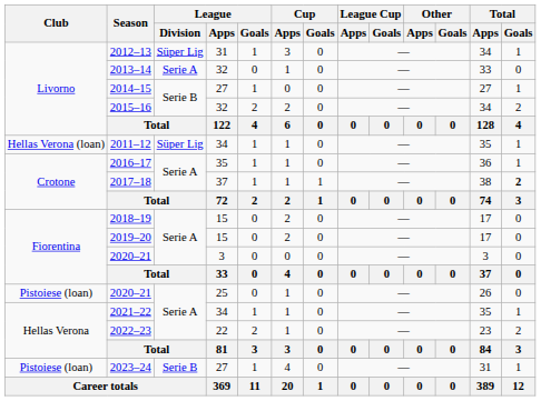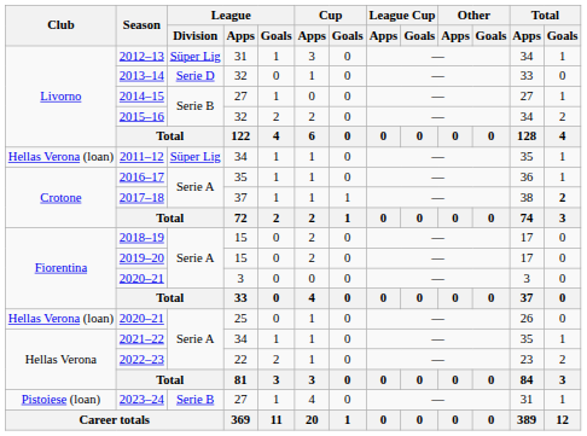2013–14 | League / Division: Serie A -> Serie D
2020–21 / 25 | Club: Pistoiese (loan) -> Hellas Verona (loan)
